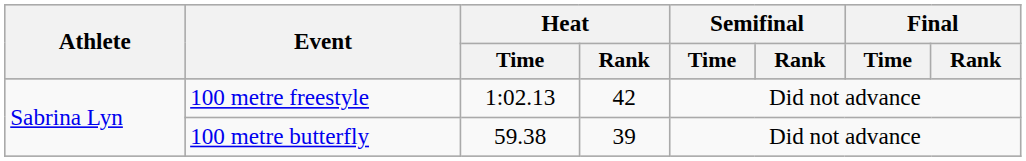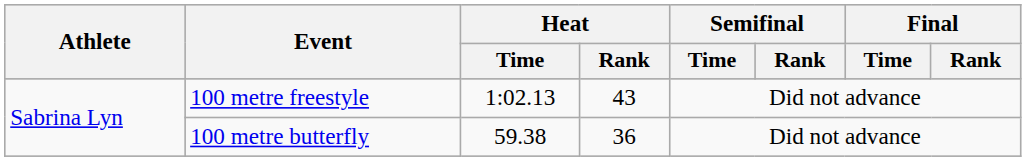100 metre freestyle | Heat / Rank: 42 -> 43
100 metre butterfly | Heat / Rank: 39 -> 36
